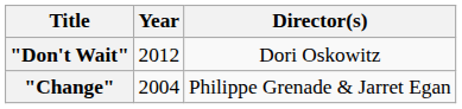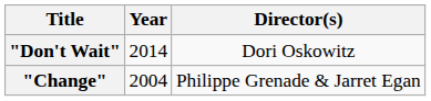"Don't Wait" | Year: 2012 -> 2014
